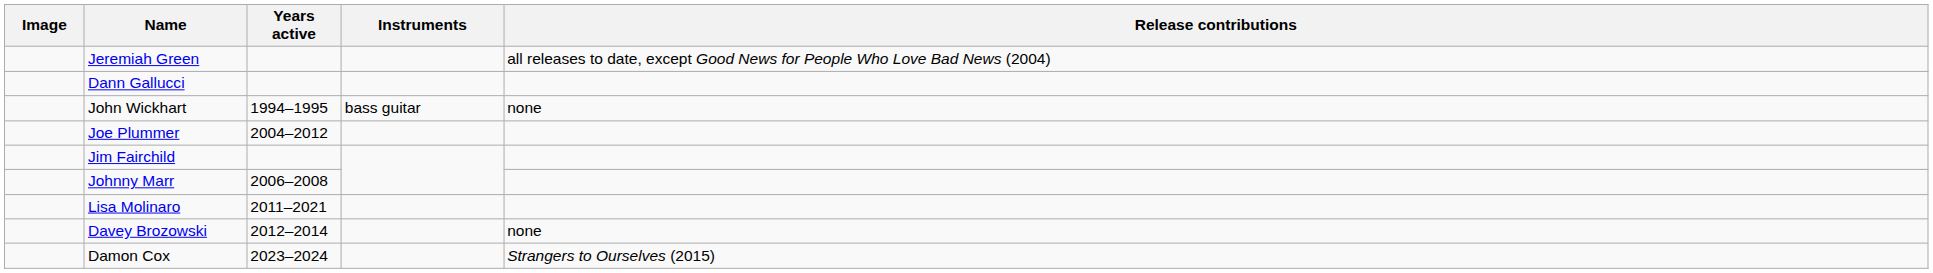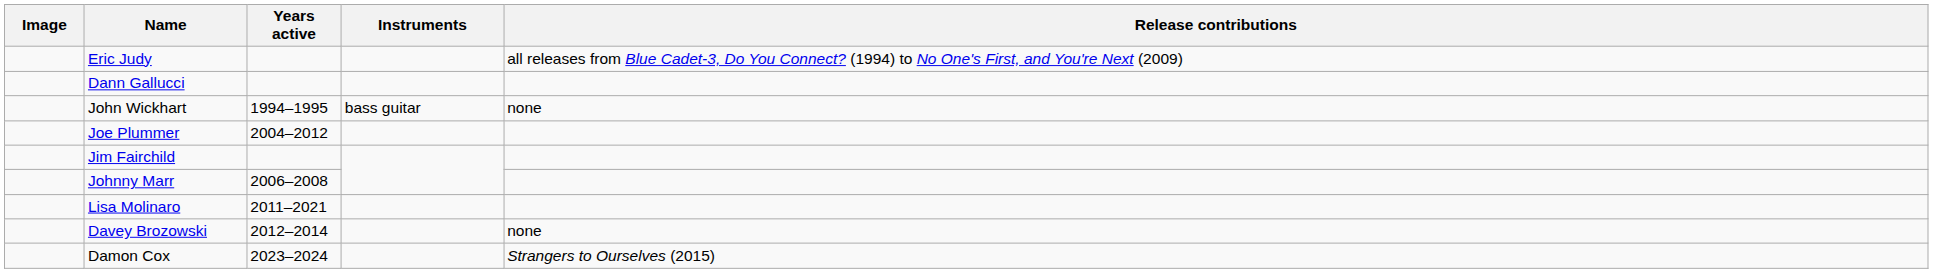- row: Jeremiah Green | all releases to date, except Good News for People Who Love Bad News (2004)
+ row: Eric Judy | all releases from Blue Cadet-3, Do You Connect? (1994) to No One's First, and You're Next (2009)
